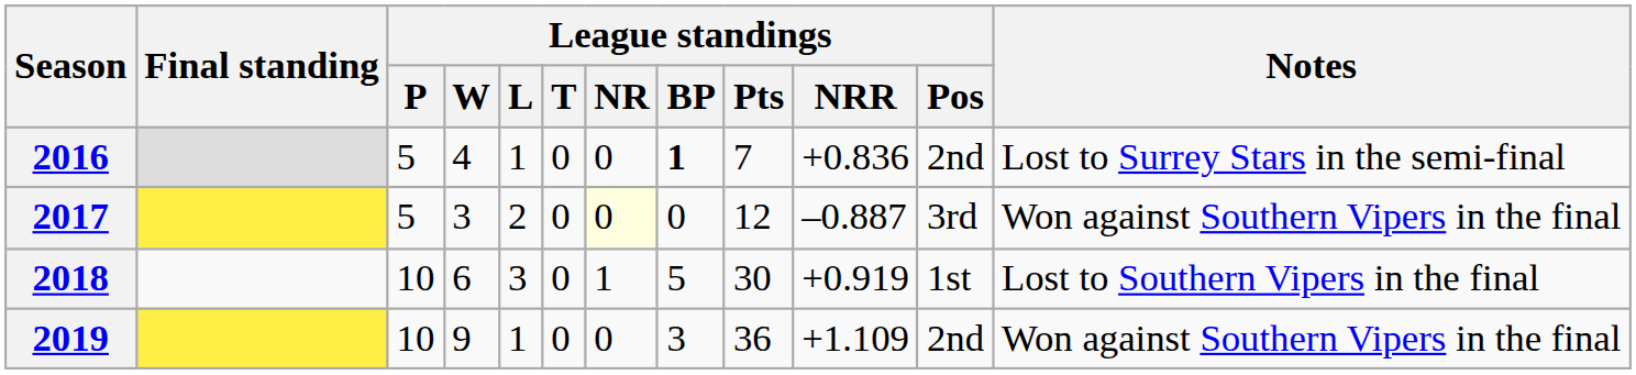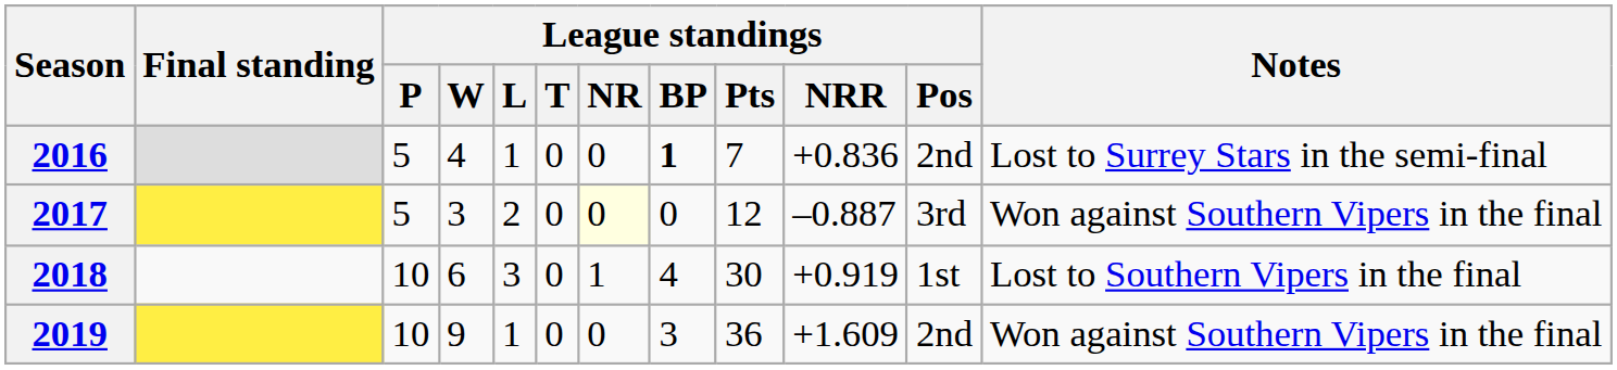2018 | League standings / BP: 5 -> 4
2019 | League standings / NRR: +1.109 -> +1.609
